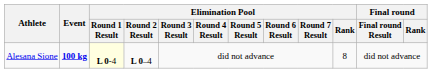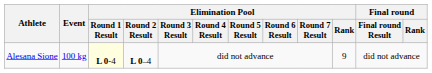Alesana Sione | Event: bold -> normal
Alesana Sione | Elimination Pool / Rank: 8 -> 9
